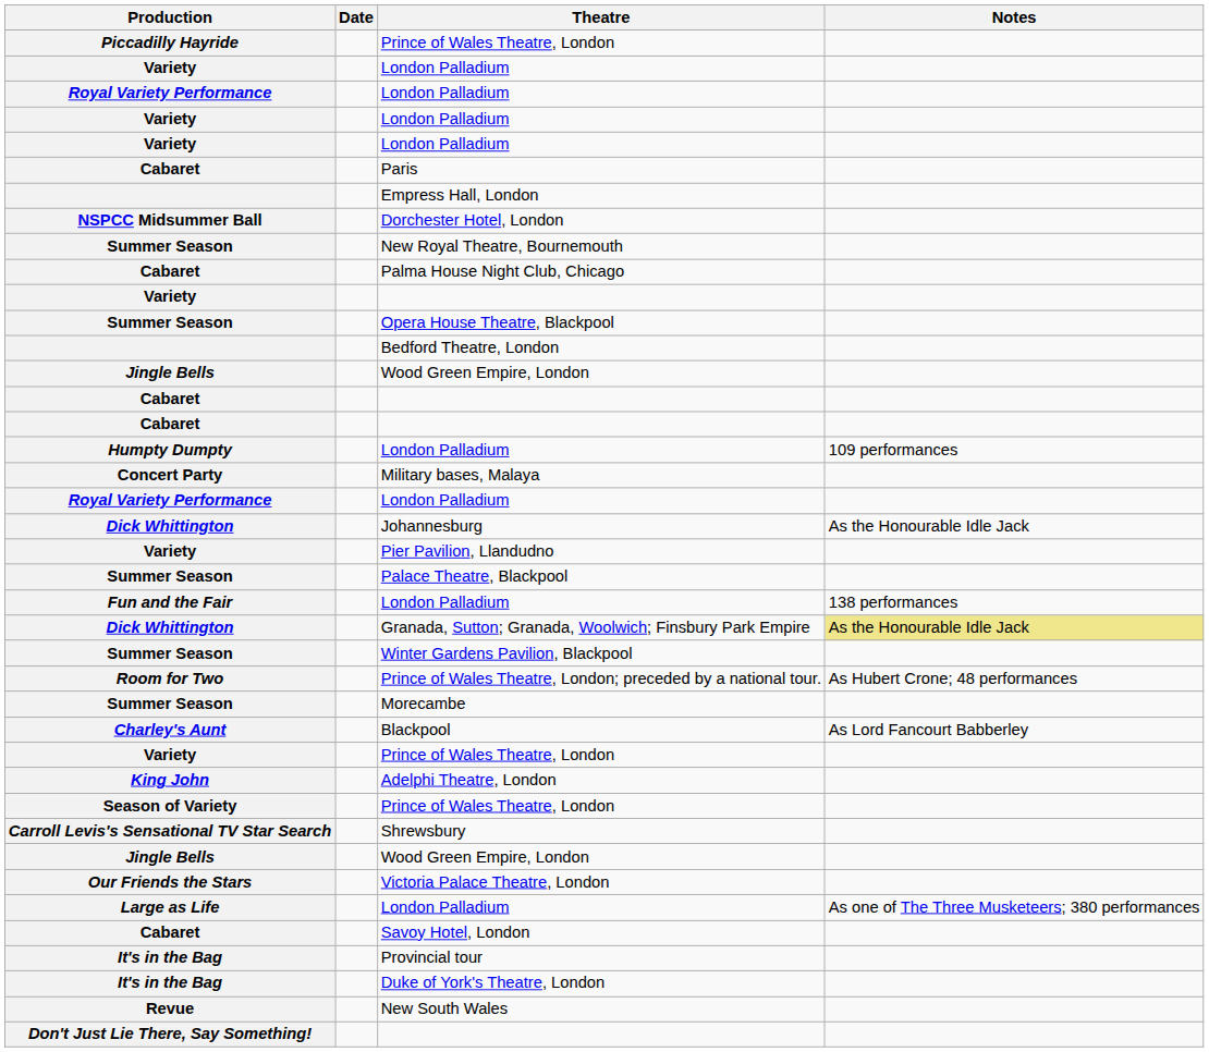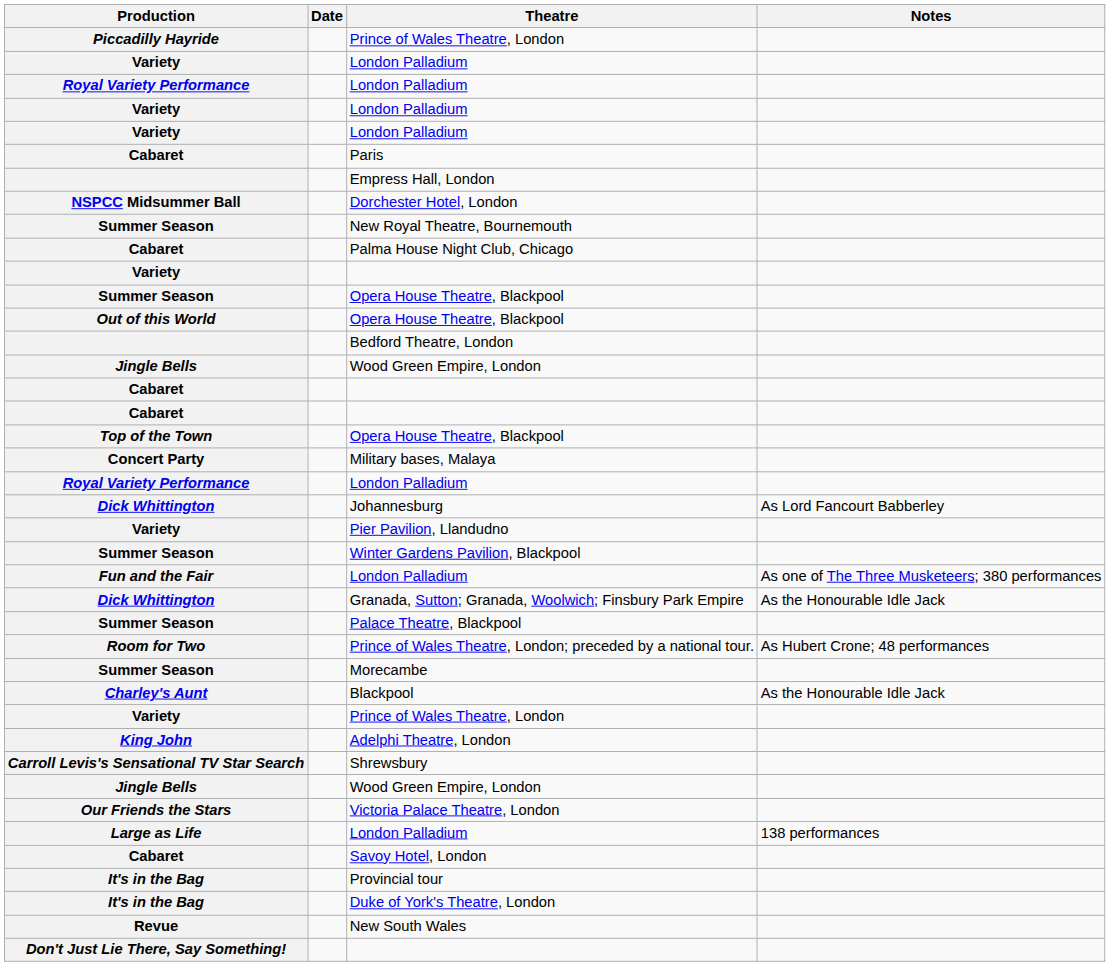+ row: Out of this World | Opera House Theatre, Blackpool
- row: Humpty Dumpty | London Palladium | 109 performances
+ row: Top of the Town | Opera House Theatre, Blackpool
Johannesburg | Notes: As the Honourable Idle Jack -> As Lord Fancourt Babberley
rows swapped: Palace Theatre, Blackpool <-> Winter Gardens Pavilion, Blackpool
Fun and the Fair / London Palladium | Notes: 138 performances -> As one of The Three Musketeers; 380 performances
Granada, Sutton; Granada, Woolwich; Finsbury Park Empire | Notes: khaki background -> no background
Blackpool | Notes: As Lord Fancourt Babberley -> As the Honourable Idle Jack
- row: Season of Variety | Prince of Wales Theatre, London
Large as Life / London Palladium | Notes: As one of The Three Musketeers; 380 performances -> 138 performances
